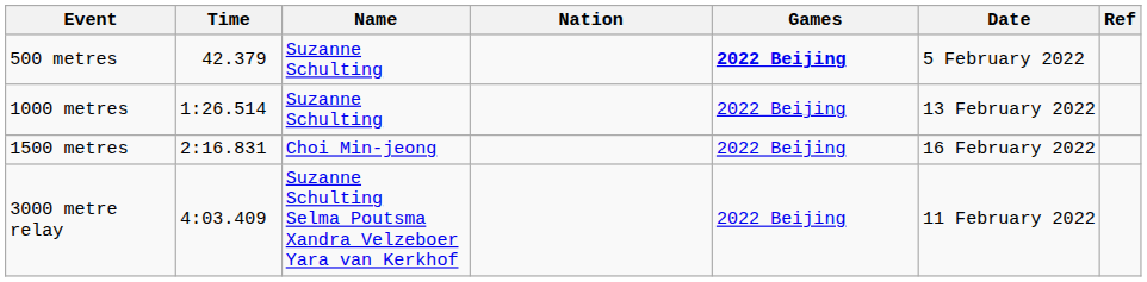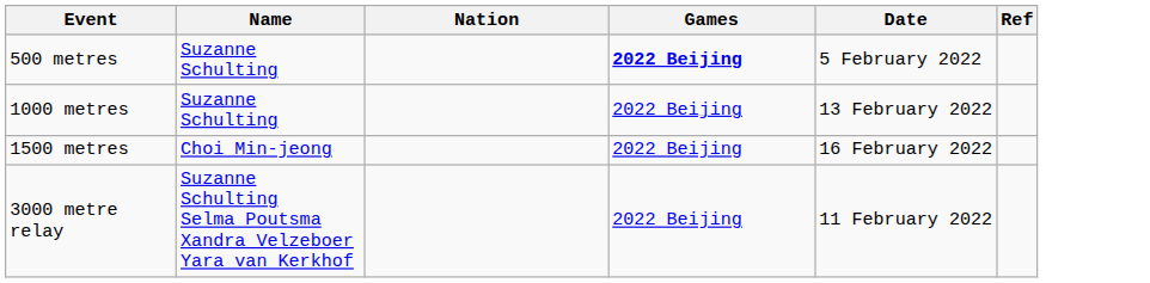- column: Time | 42.379 | 1:26.514 | 2:16.831 | 4:03.409
